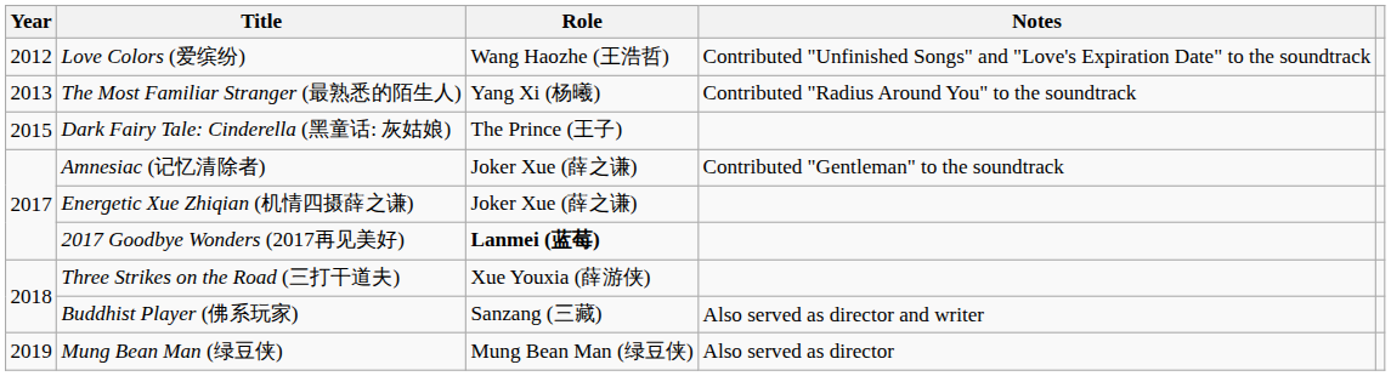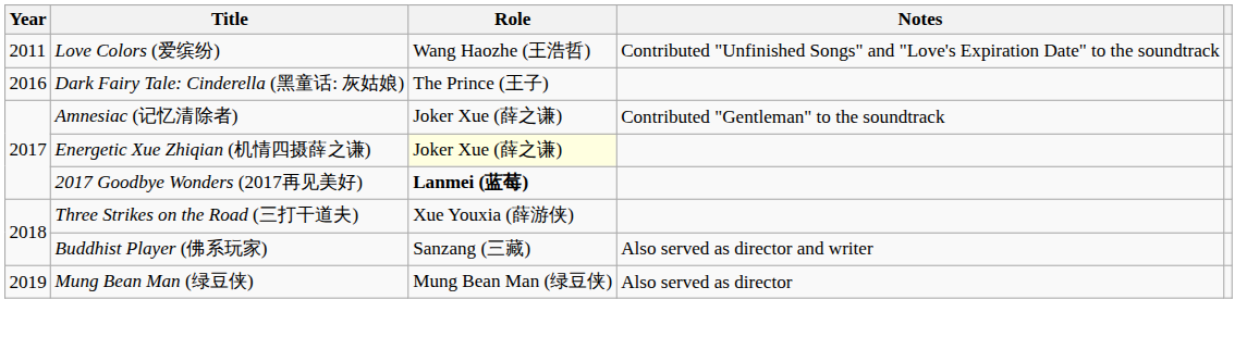Love Colors (爱缤纷) | Year: 2012 -> 2011
- row: 2013 | The Most Familiar Stranger (最熟悉的陌生人) | Yang Xi (杨曦) | Contributed "Radius Around You" to the soundtrack
Dark Fairy Tale: Cinderella (黑童话: 灰姑娘) | Year: 2015 -> 2016
Energetic Xue Zhiqian (机情四摄薛之谦) | Role: no background -> lightyellow background
